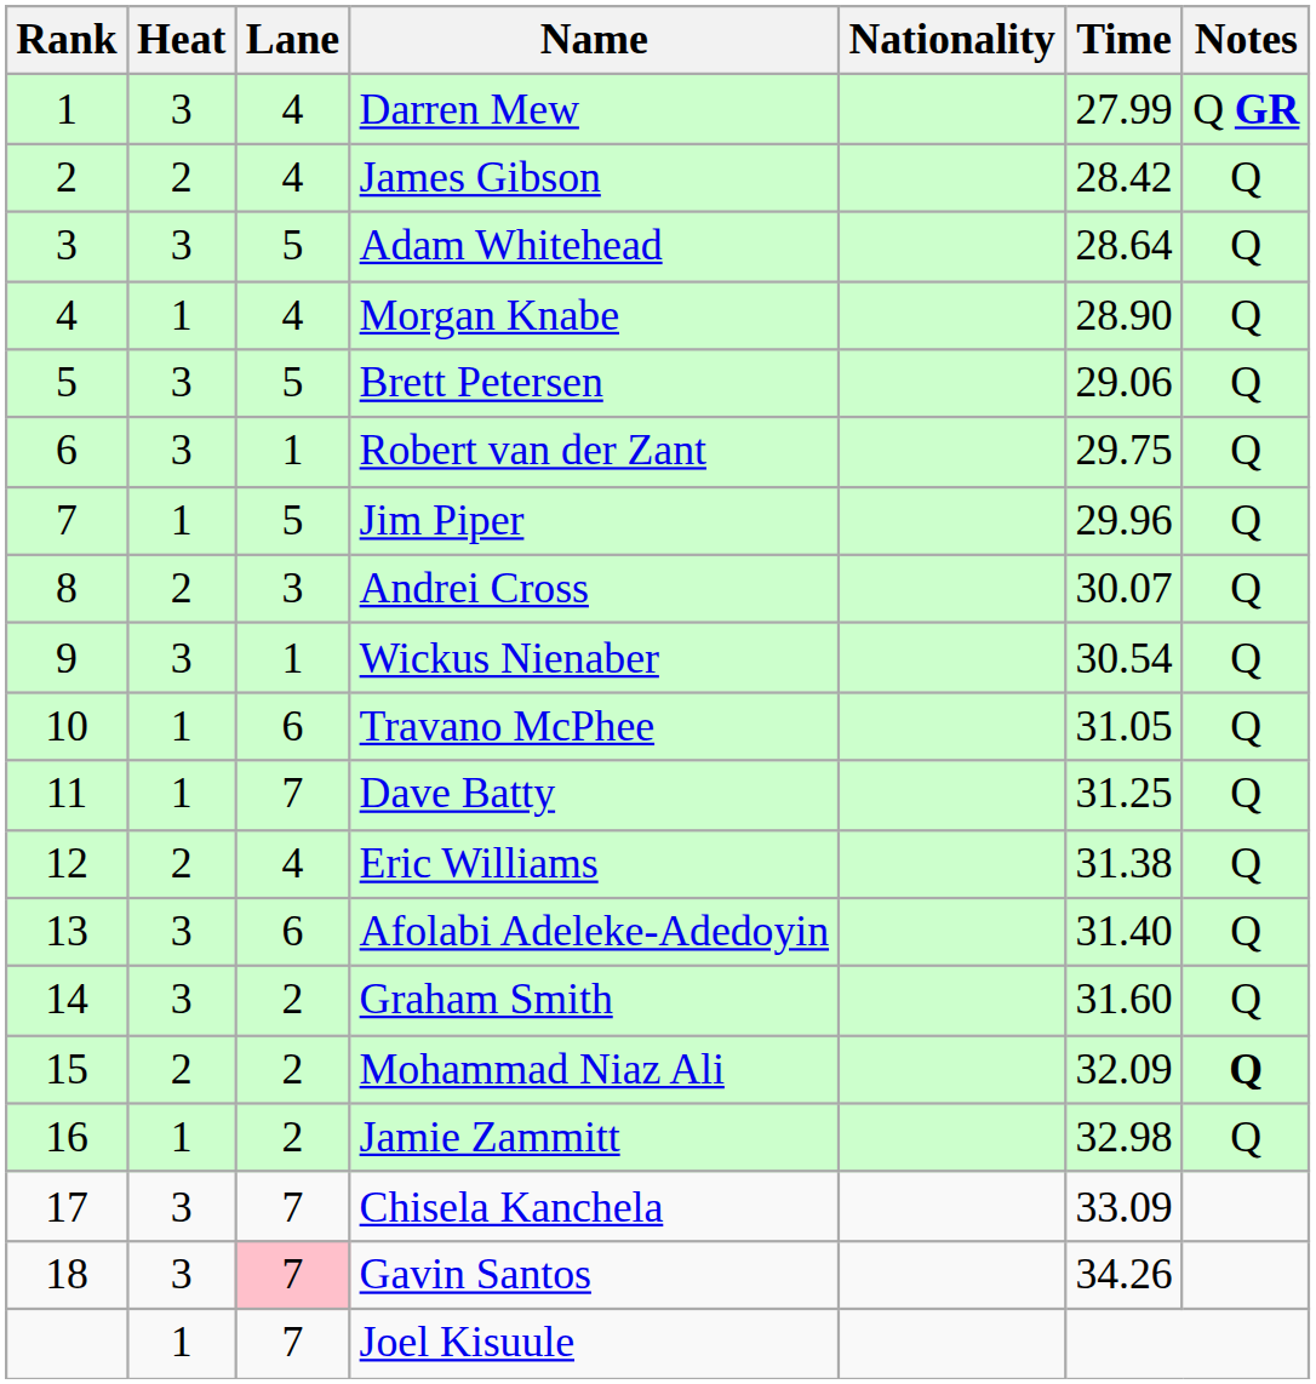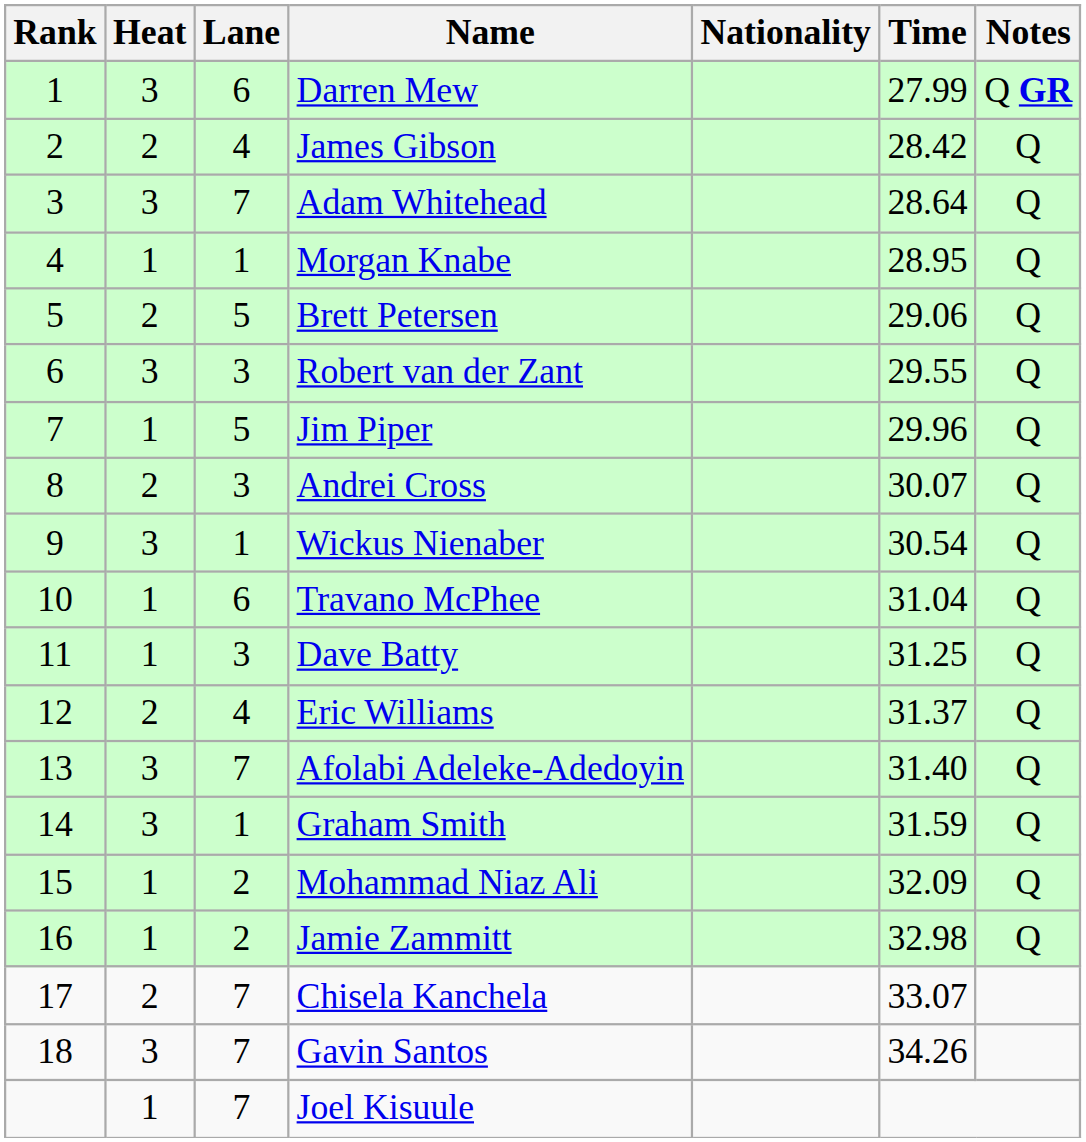Darren Mew | Lane: 4 -> 6
Adam Whitehead | Lane: 5 -> 7
Morgan Knabe | Lane: 4 -> 1
Morgan Knabe | Time: 28.90 -> 28.95
Brett Petersen | Heat: 3 -> 2
Robert van der Zant | Lane: 1 -> 3
Robert van der Zant | Time: 29.75 -> 29.55
Travano McPhee | Time: 31.05 -> 31.04
Dave Batty | Lane: 7 -> 3
Eric Williams | Time: 31.38 -> 31.37
Afolabi Adeleke-Adedoyin | Lane: 6 -> 7
Graham Smith | Lane: 2 -> 1
Graham Smith | Time: 31.60 -> 31.59
Mohammad Niaz Ali | Heat: 2 -> 1
Mohammad Niaz Ali | Notes: bold -> normal
Chisela Kanchela | Heat: 3 -> 2
Chisela Kanchela | Time: 33.09 -> 33.07
Gavin Santos | Lane: pink background -> no background
